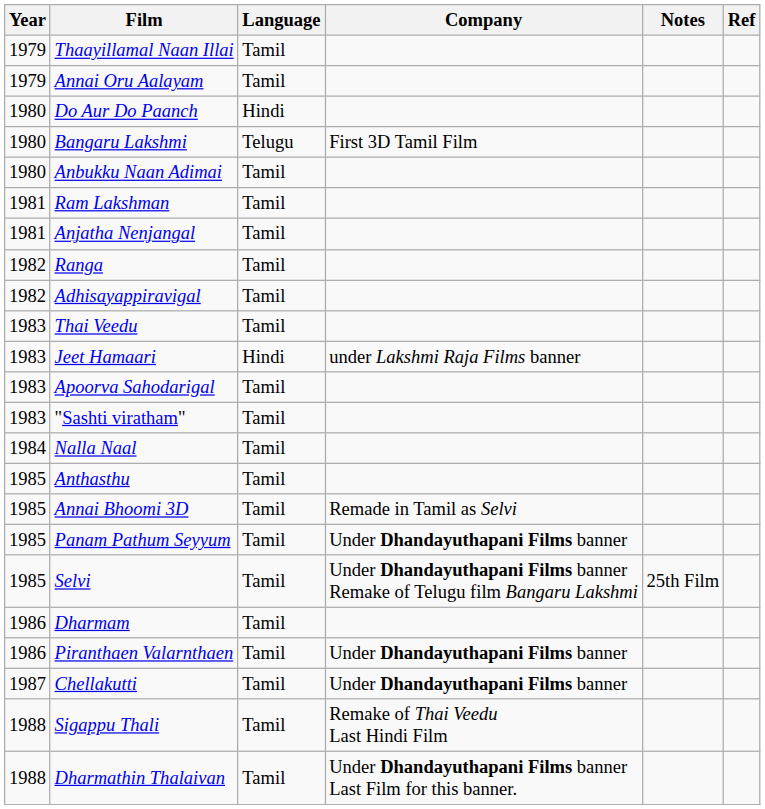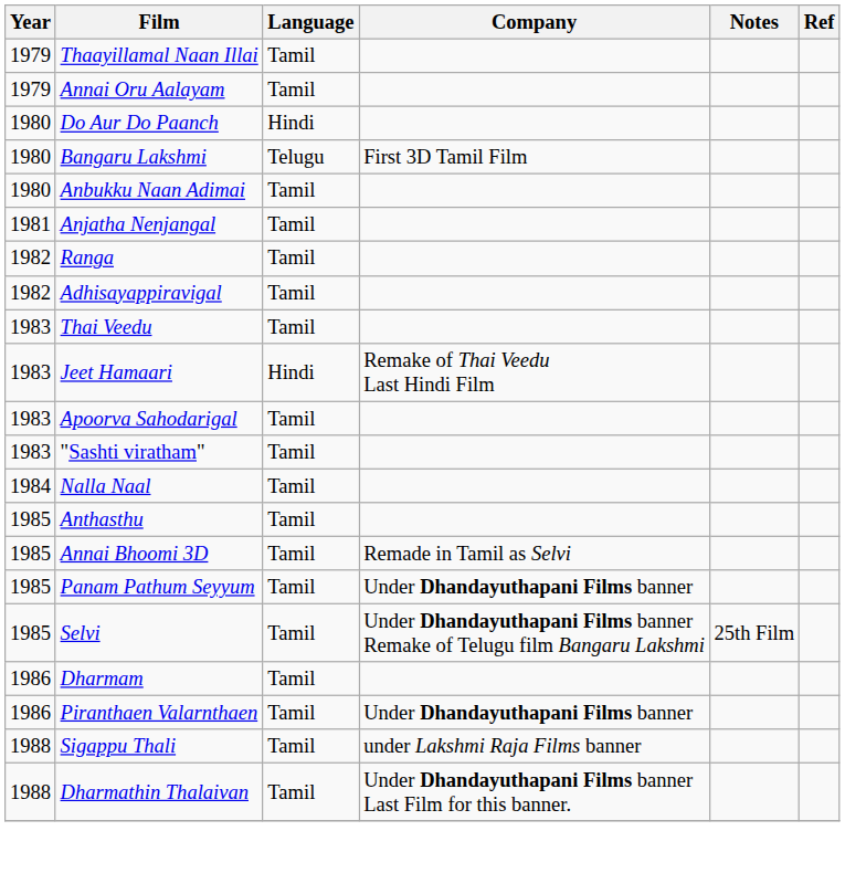- row: 1981 | Ram Lakshman | Tamil
Jeet Hamaari | Company: under Lakshmi Raja Films banner -> Remake of Thai Veedu Last Hindi Film
- row: 1987 | Chellakutti | Tamil | Under Dhandayuthapani Films banner
Sigappu Thali | Company: Remake of Thai Veedu Last Hindi Film -> under Lakshmi Raja Films banner
